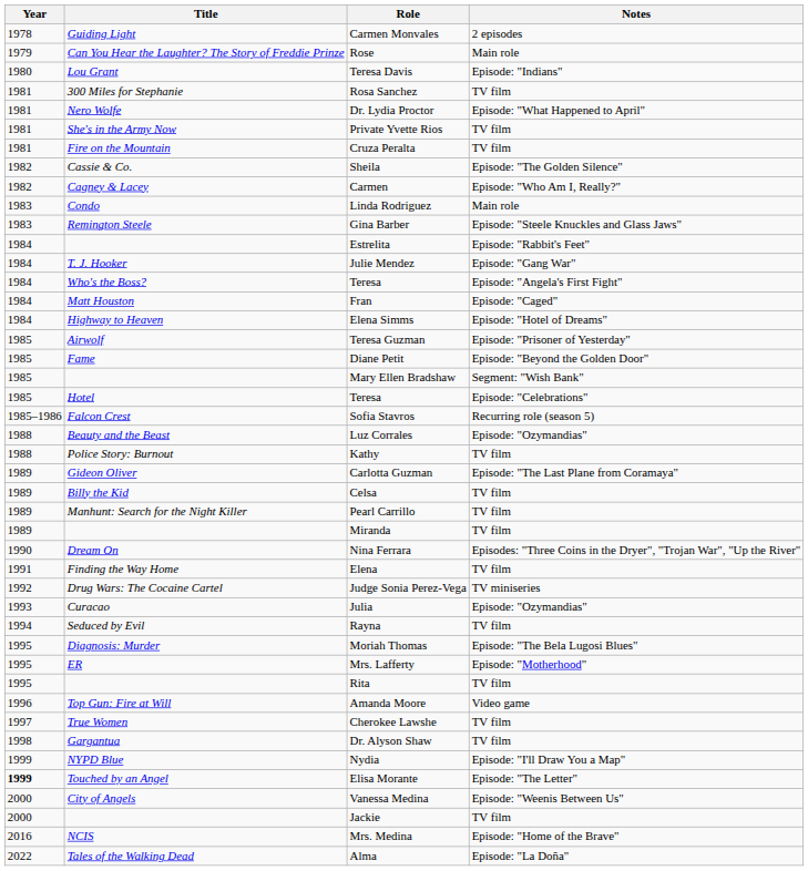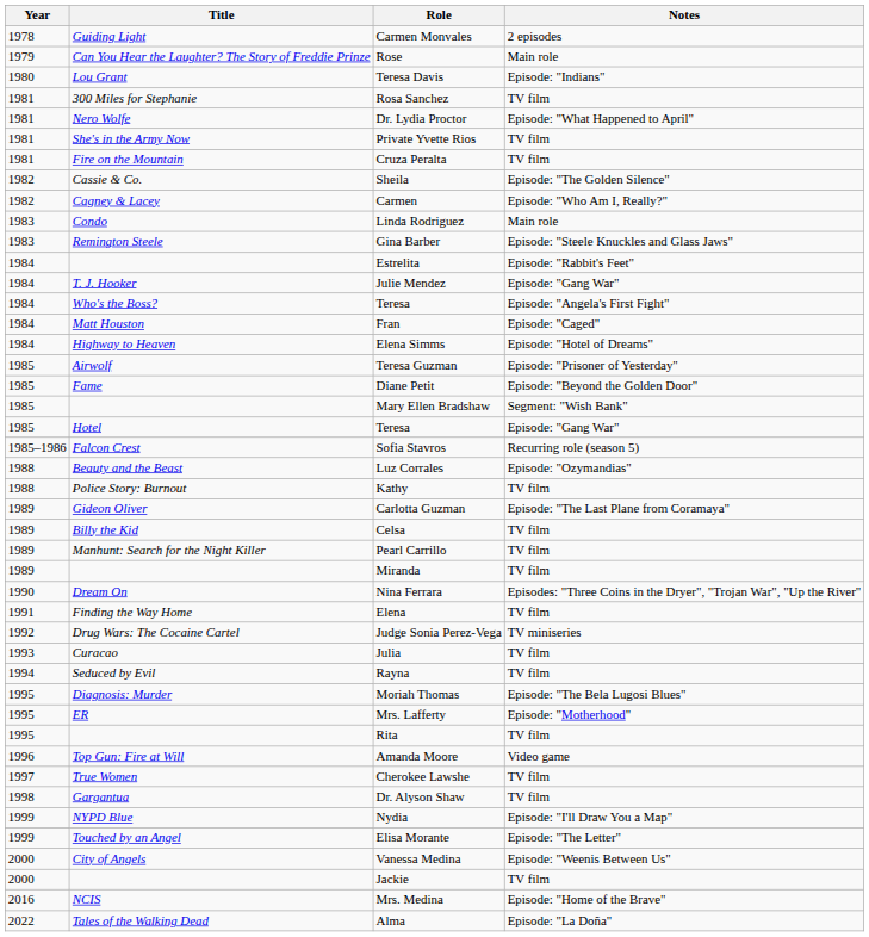Hotel / Teresa | Notes: Episode: "Celebrations" -> Episode: "Gang War"
Julia | Notes: Episode: "Ozymandias" -> TV film
Elisa Morante | Year: bold -> normal
